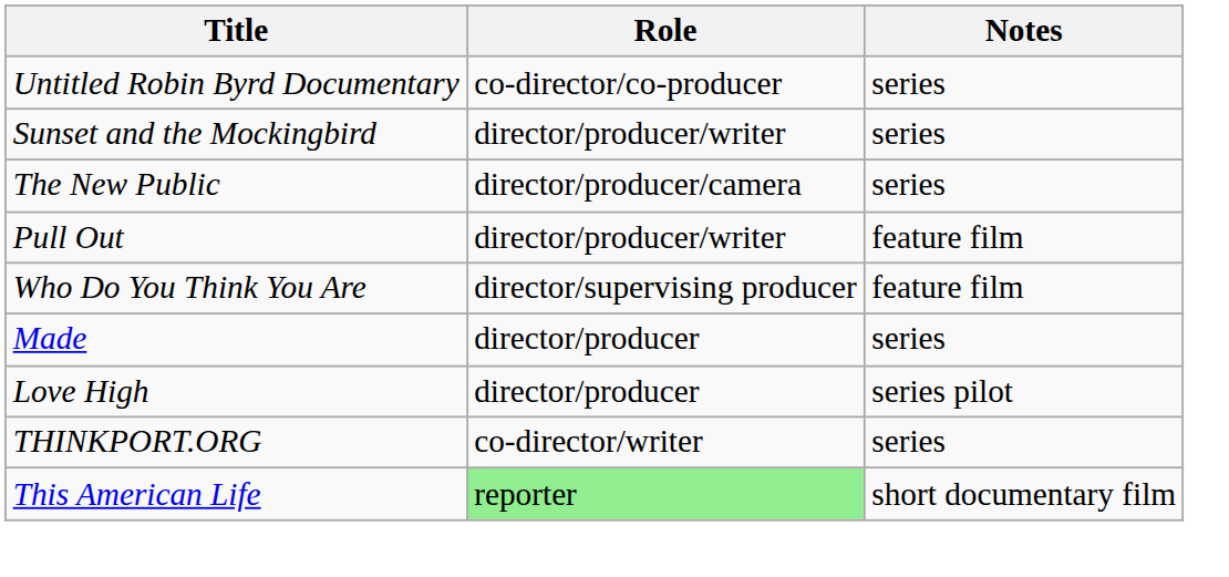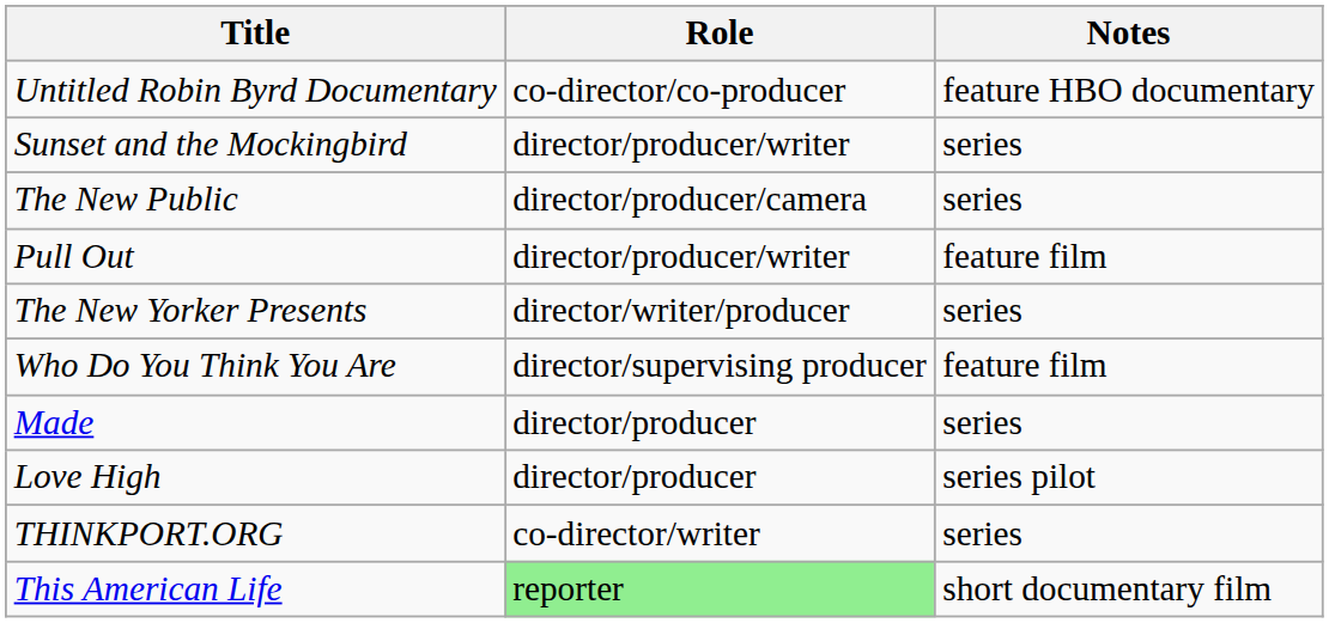Untitled Robin Byrd Documentary | Notes: series -> feature HBO documentary
+ row: The New Yorker Presents | director/writer/producer | series
